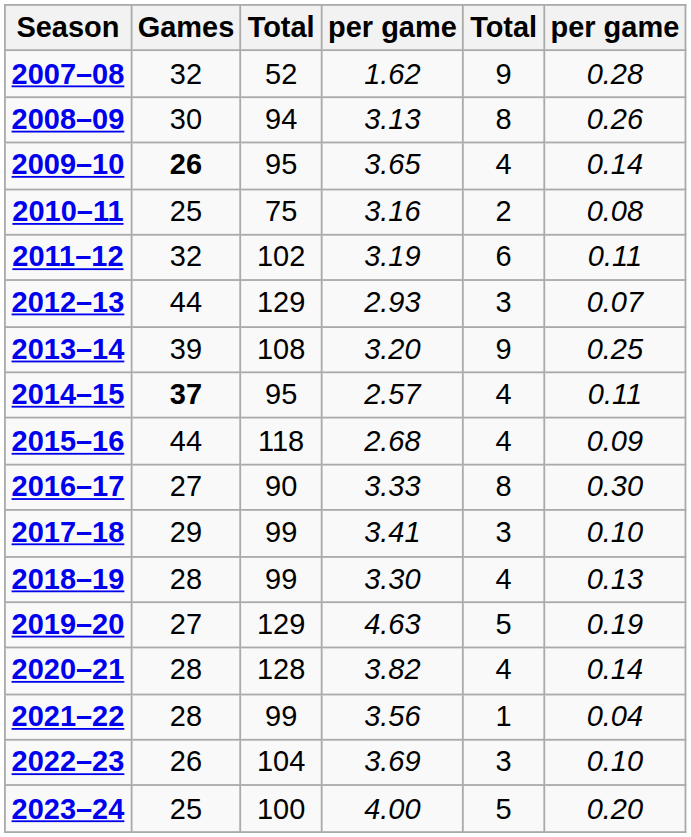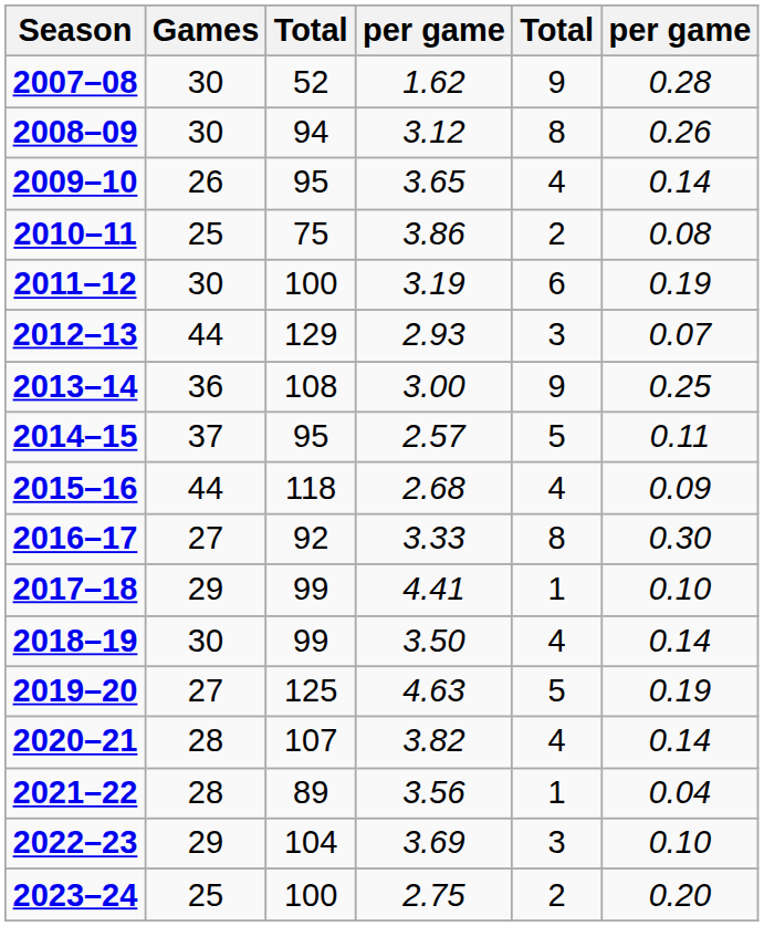2007–08 | Games: 32 -> 30
2008–09 | column 4: 3.13 -> 3.12
2009–10 | Games: bold -> normal
2010–11 | column 4: 3.16 -> 3.86
2011–12 | Games: 32 -> 30
2011–12 | column 3: 102 -> 100
2011–12 | column 6: 0.11 -> 0.19
2013–14 | Games: 39 -> 36
2013–14 | column 4: 3.20 -> 3.00
2014–15 | Games: bold -> normal
2014–15 | column 5: 4 -> 5
2016–17 | column 3: 90 -> 92
2017–18 | column 4: 3.41 -> 4.41
2017–18 | column 5: 3 -> 1
2018–19 | Games: 28 -> 30
2018–19 | column 4: 3.30 -> 3.50
2018–19 | column 6: 0.13 -> 0.14
2019–20 | column 3: 129 -> 125
2020–21 | column 3: 128 -> 107
2021–22 | column 3: 99 -> 89
2022–23 | Games: 26 -> 29
2023–24 | column 4: 4.00 -> 2.75
2023–24 | column 5: 5 -> 2
